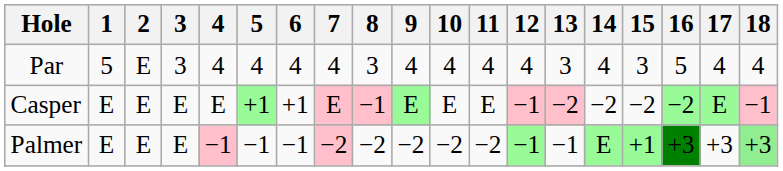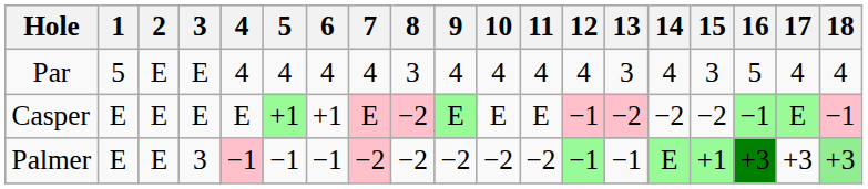Par | 3: 3 -> E
Casper | 8: −1 -> −2
Casper | 16: −2 -> −1
Palmer | 3: E -> 3
